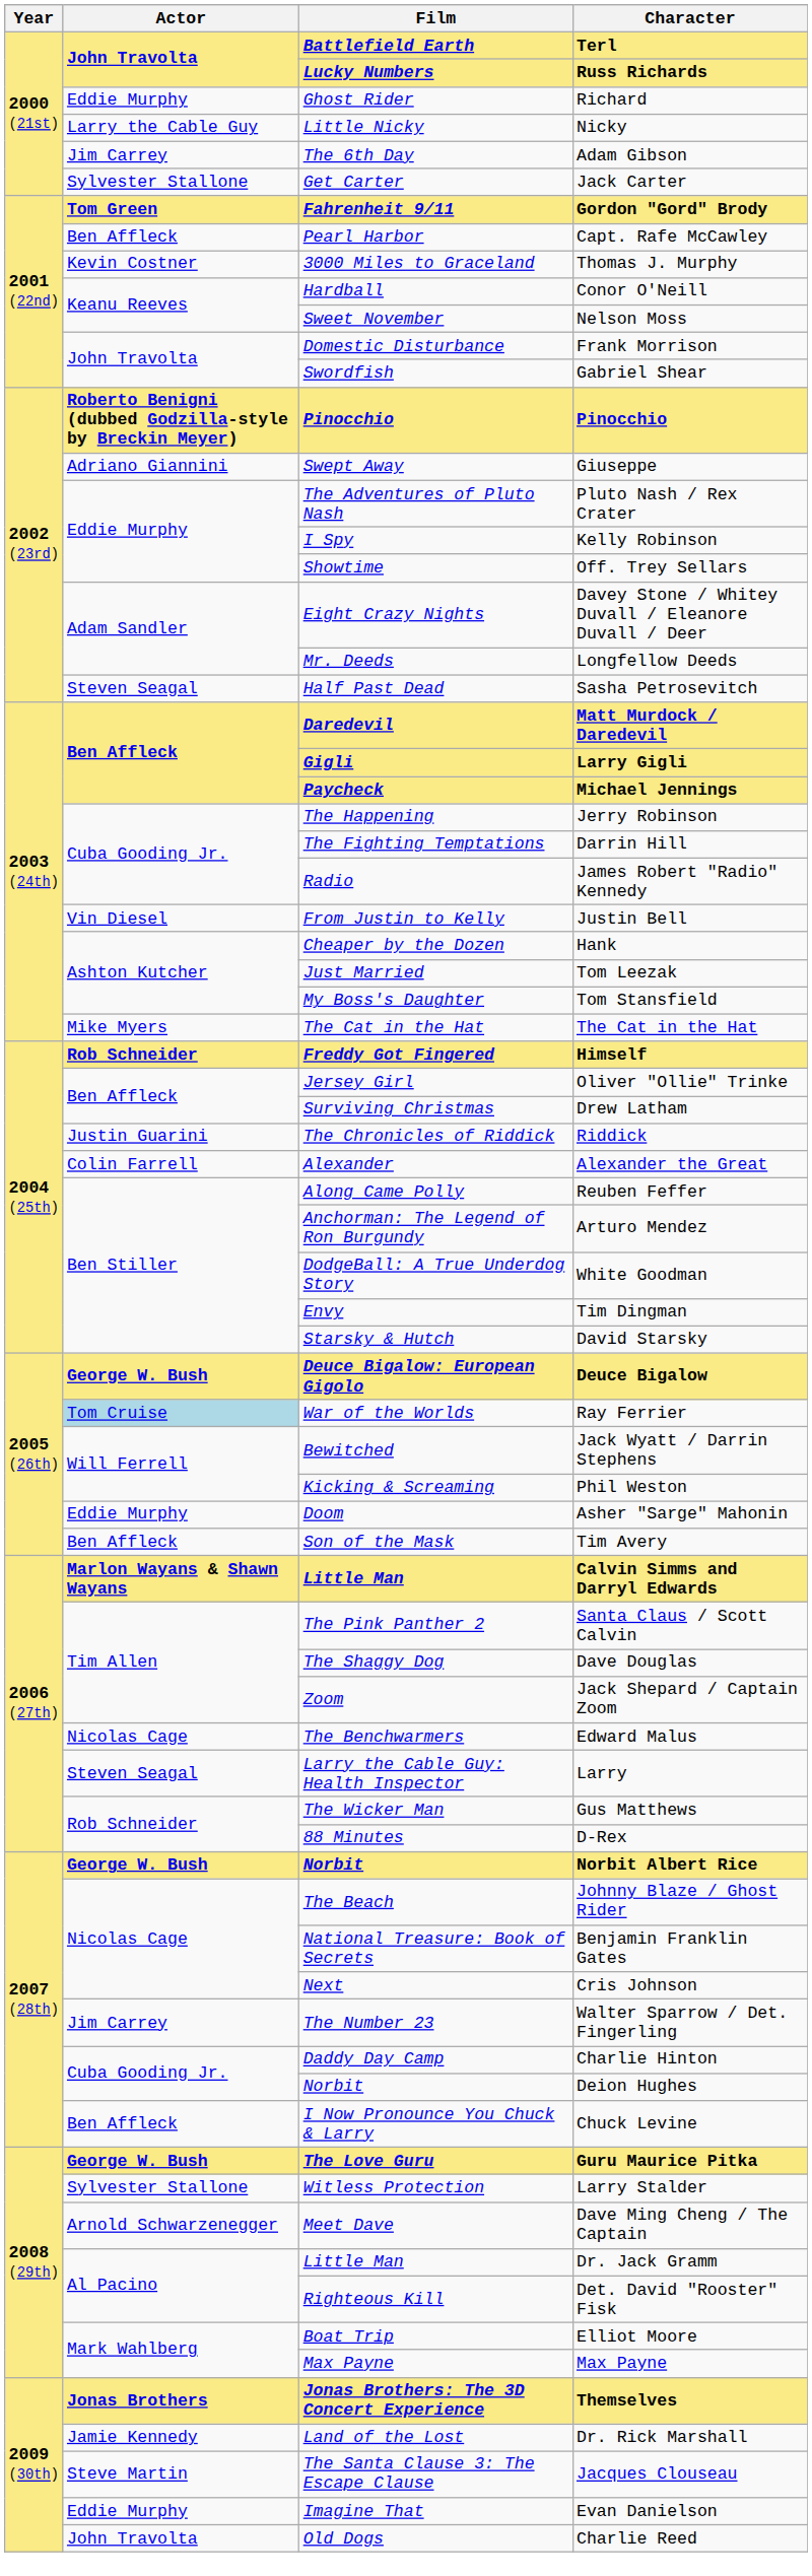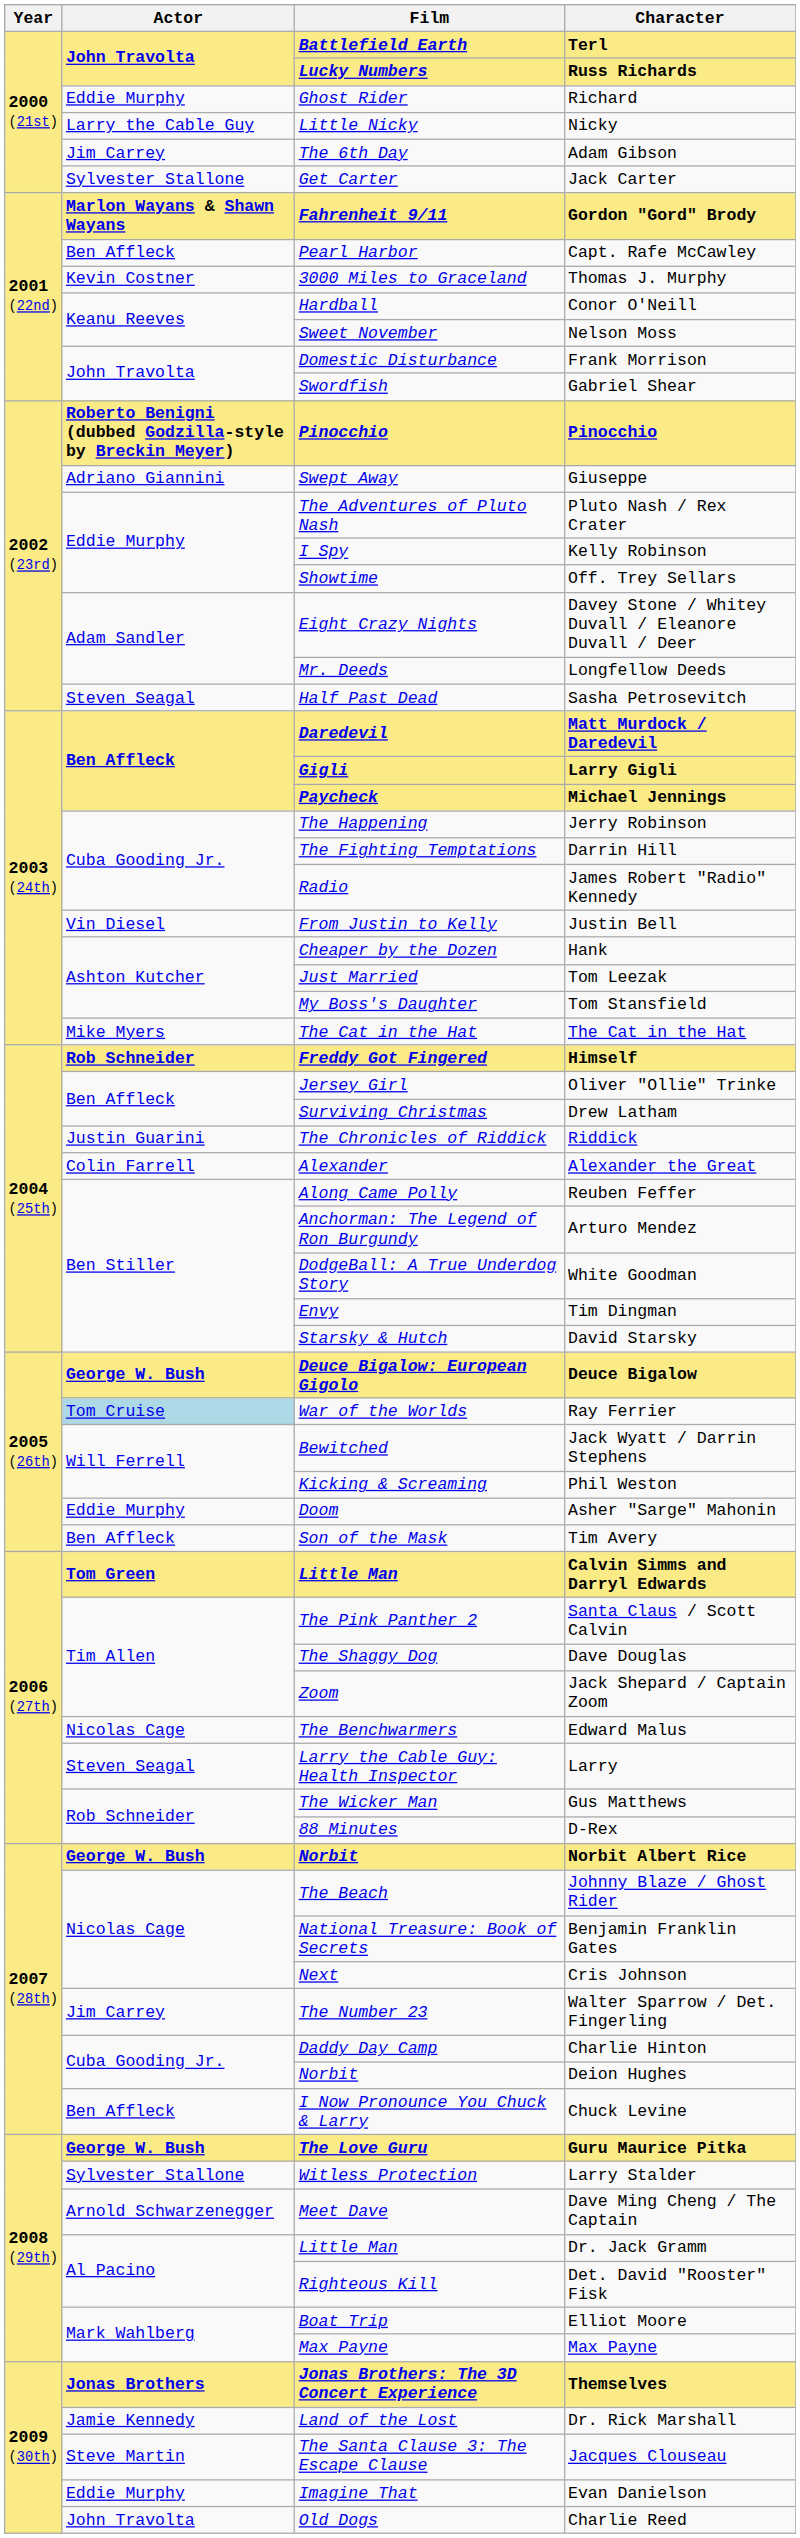Gordon "Gord" Brody | Actor: Tom Green -> Marlon Wayans & Shawn Wayans
Calvin Simms and Darryl Edwards | Actor: Marlon Wayans & Shawn Wayans -> Tom Green
